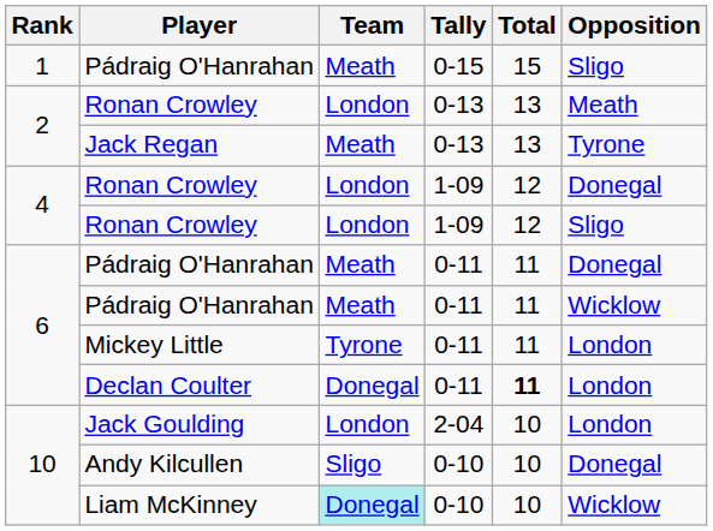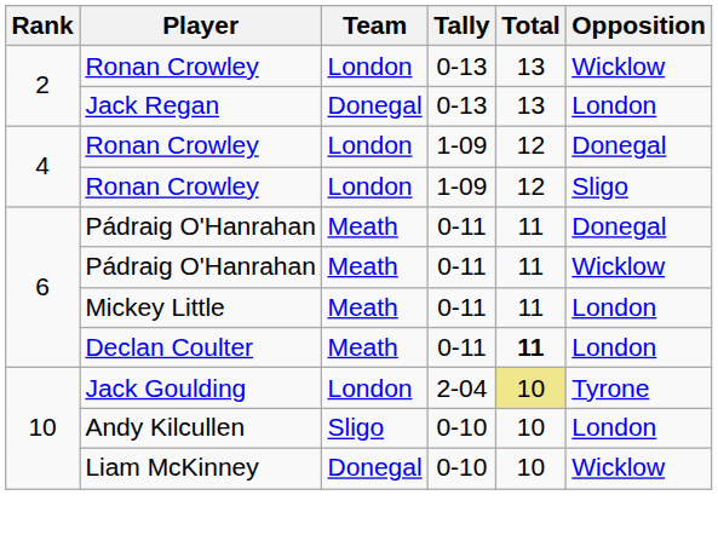- row: 1 | Pádraig O'Hanrahan | Meath | 0-15 | 15 | Sligo
Ronan Crowley / 0-13 | Opposition: Meath -> Wicklow
Jack Regan | Team: Meath -> Donegal
Jack Regan | Opposition: Tyrone -> London
Mickey Little | Team: Tyrone -> Meath
Declan Coulter | Team: Donegal -> Meath
Jack Goulding | Total: no background -> khaki background
Jack Goulding | Opposition: London -> Tyrone
Andy Kilcullen | Opposition: Donegal -> London
Liam McKinney | Team: paleturquoise background -> no background
